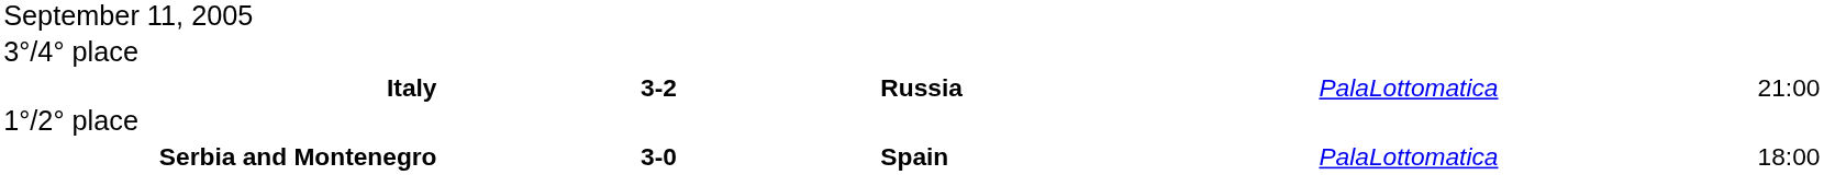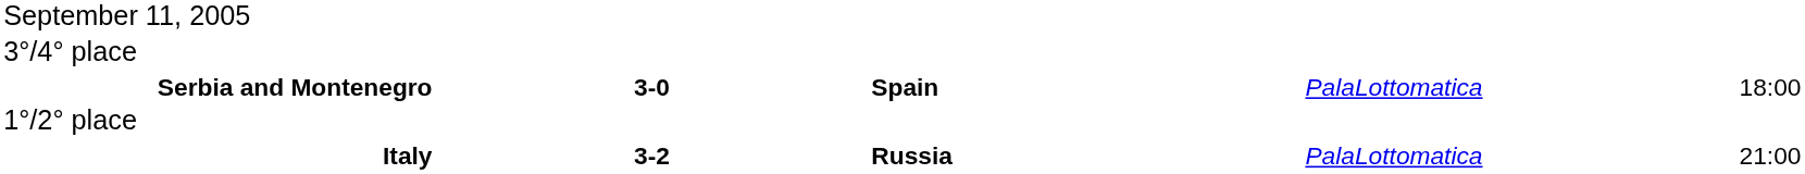rows swapped: Serbia and Montenegro <-> Italy
